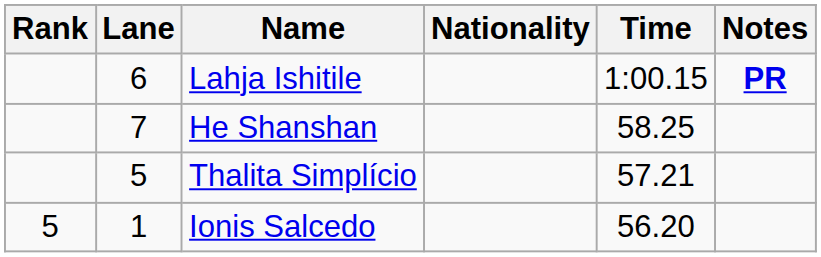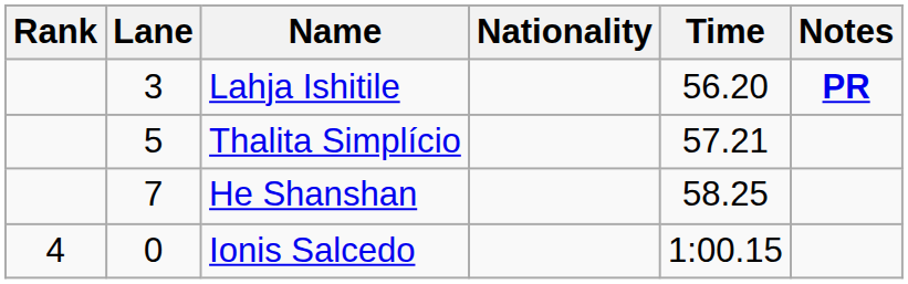Lahja Ishitile | Lane: 6 -> 3
Lahja Ishitile | Time: 1:00.15 -> 56.20
rows swapped: Thalita Simplício <-> He Shanshan
Ionis Salcedo | Rank: 5 -> 4
Ionis Salcedo | Lane: 1 -> 0
Ionis Salcedo | Time: 56.20 -> 1:00.15
